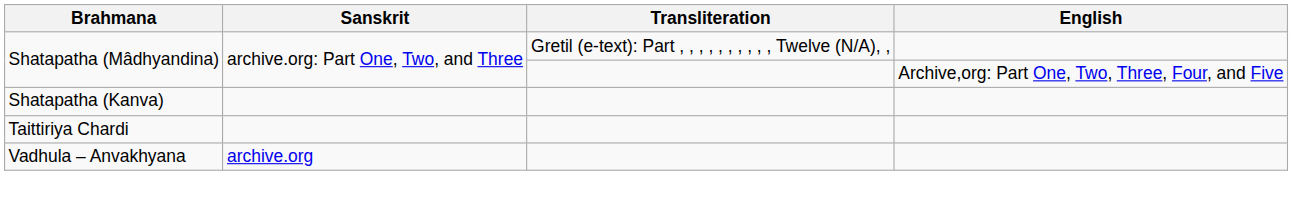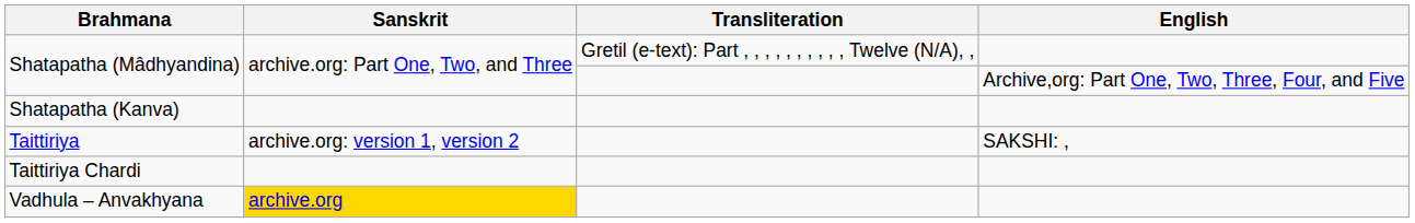+ row: Taittiriya | archive.org: version 1, version 2 | SAKSHI: ,
Vadhula – Anvakhyana | Sanskrit: no background -> gold background
